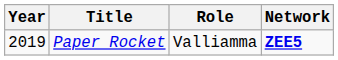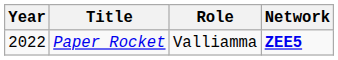Paper Rocket | Year: 2019 -> 2022
